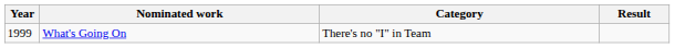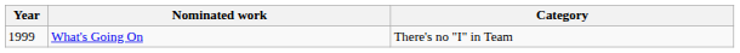- column: Result
